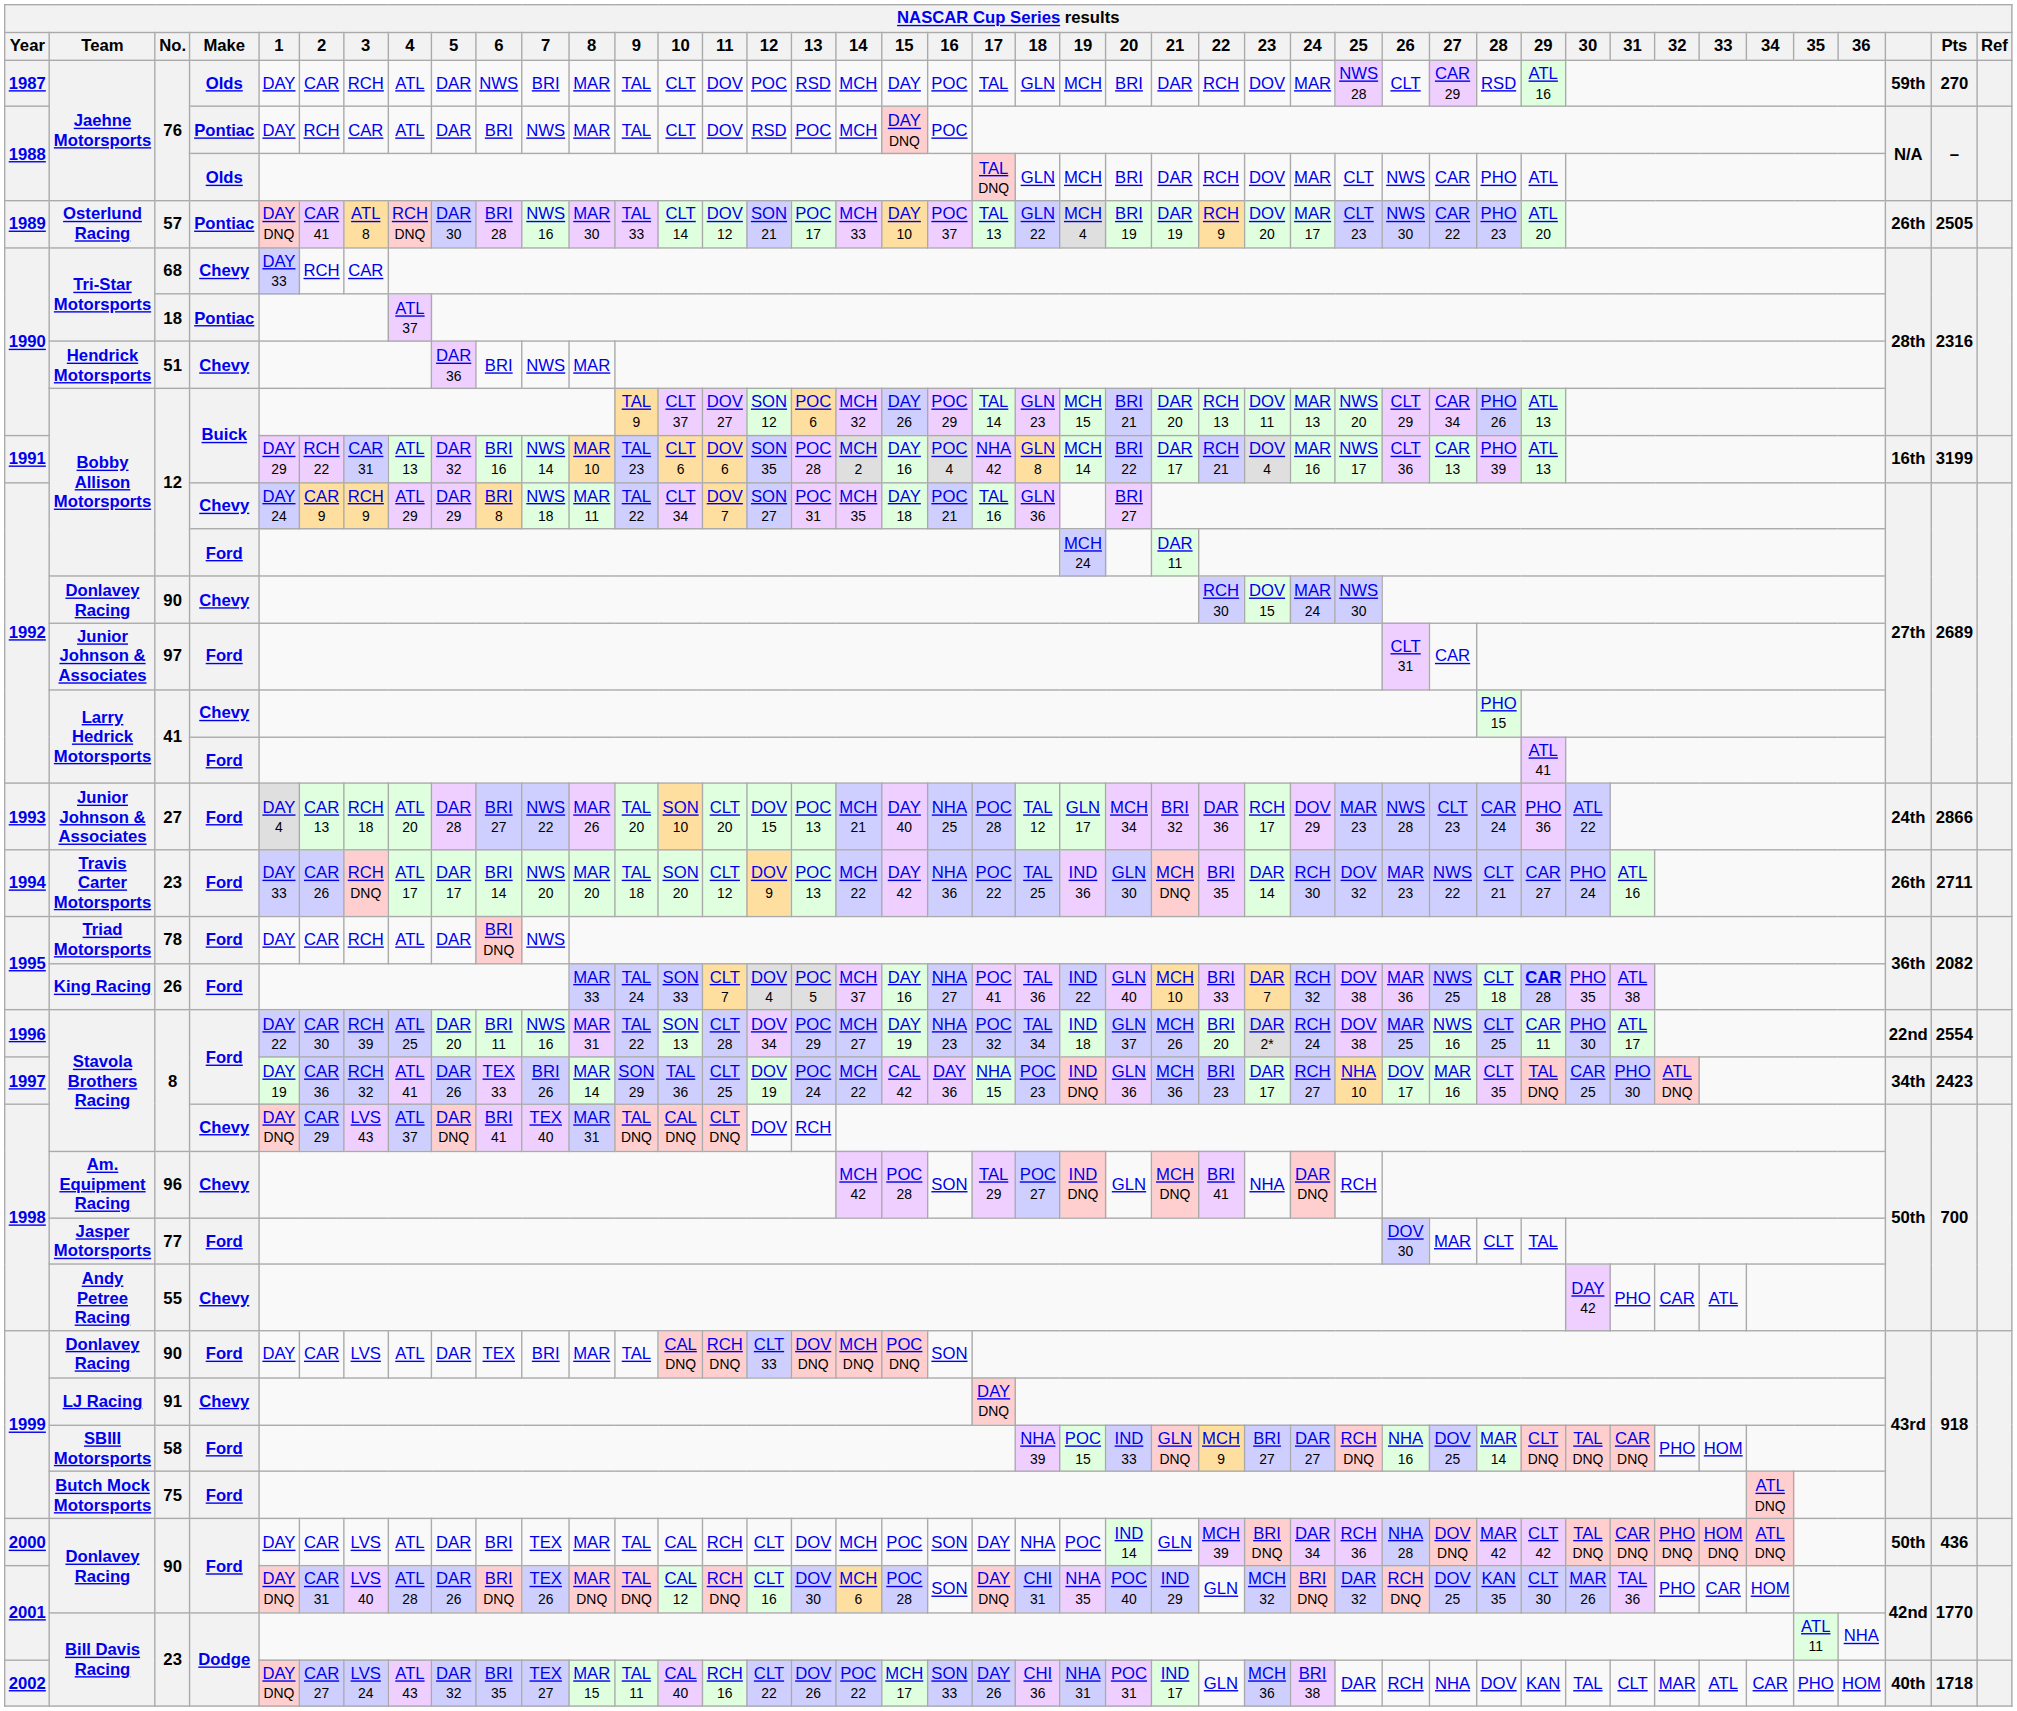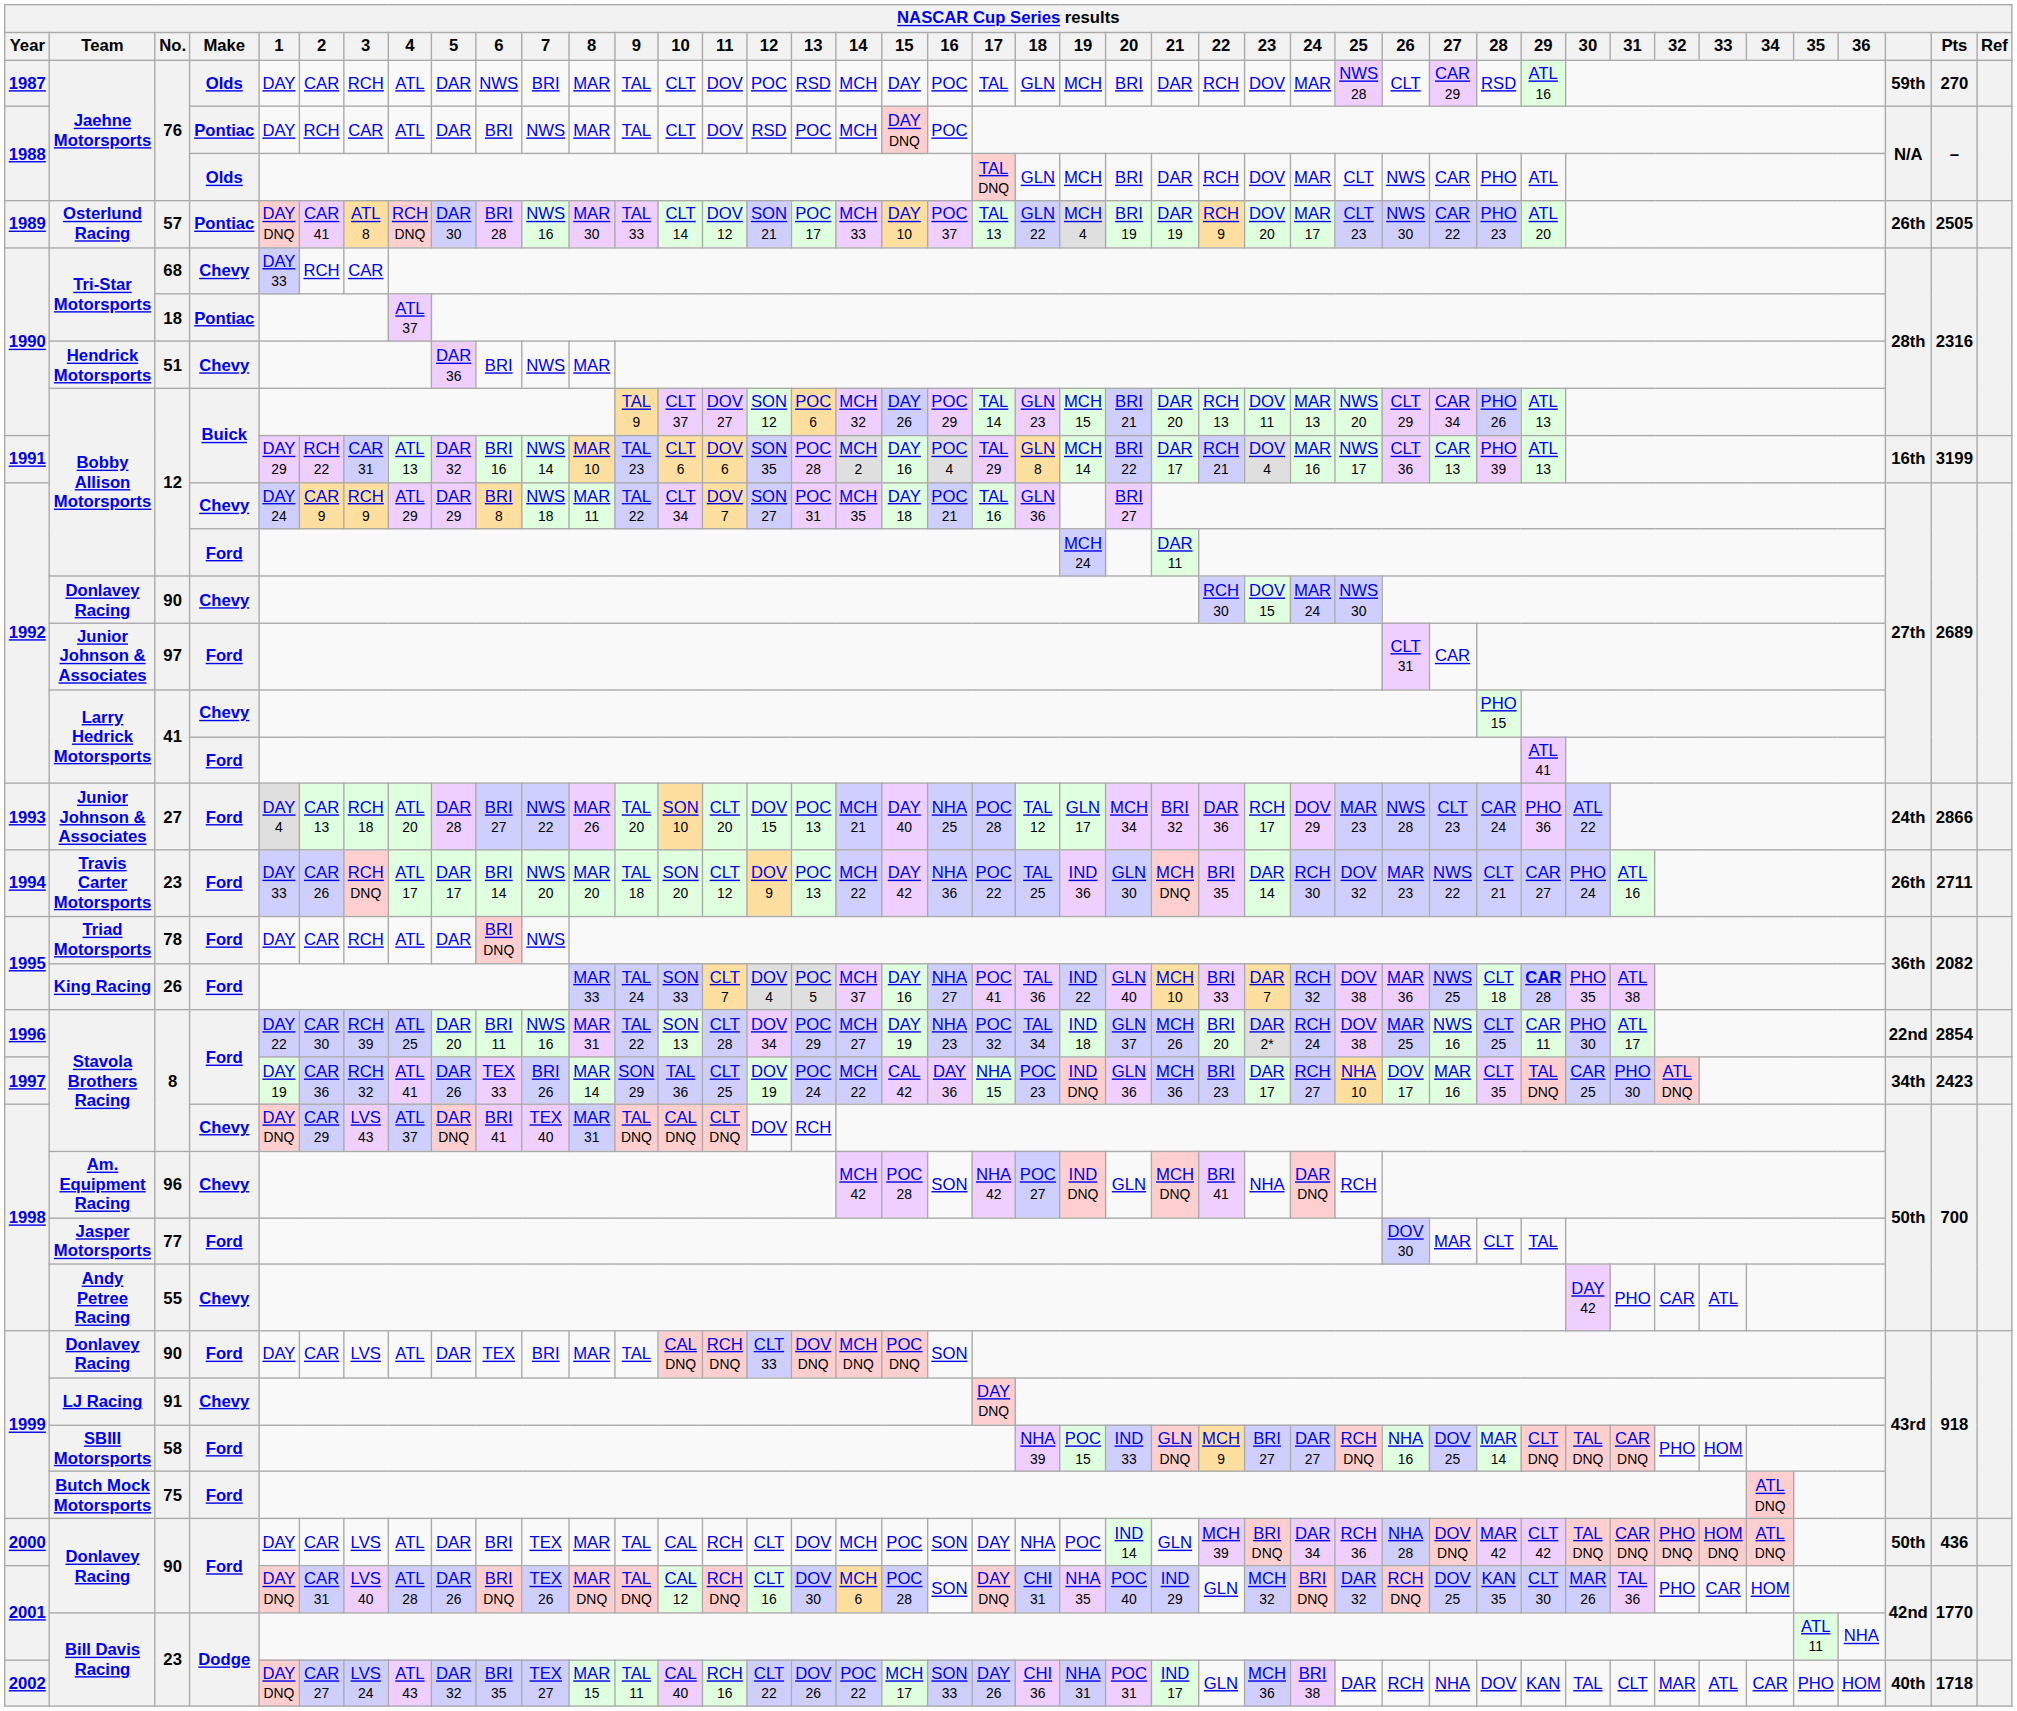1991 / 12 | 17: NHA 42 -> TAL 29
1996 / 8 | Pts: 2554 -> 2854
96 | 17: TAL 29 -> NHA 42
